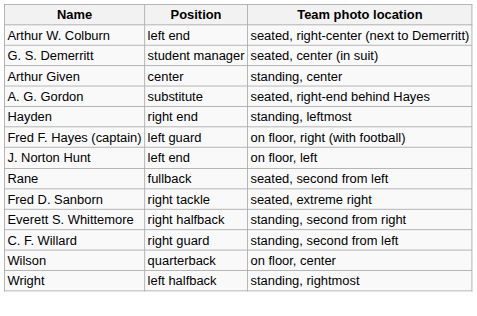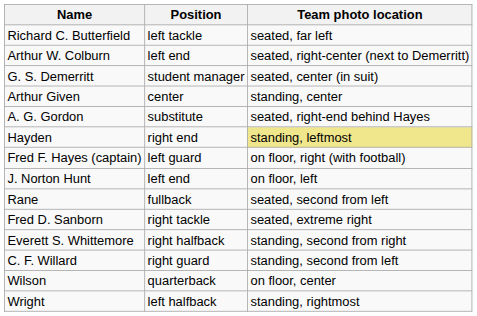+ row: Richard C. Butterfield | left tackle | seated, far left
Hayden | Team photo location: no background -> khaki background
